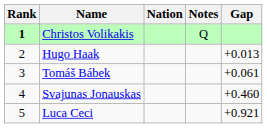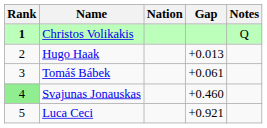columns swapped: Gap <-> Notes
Svajunas Jonauskas | Rank: no background -> lightgreen background
